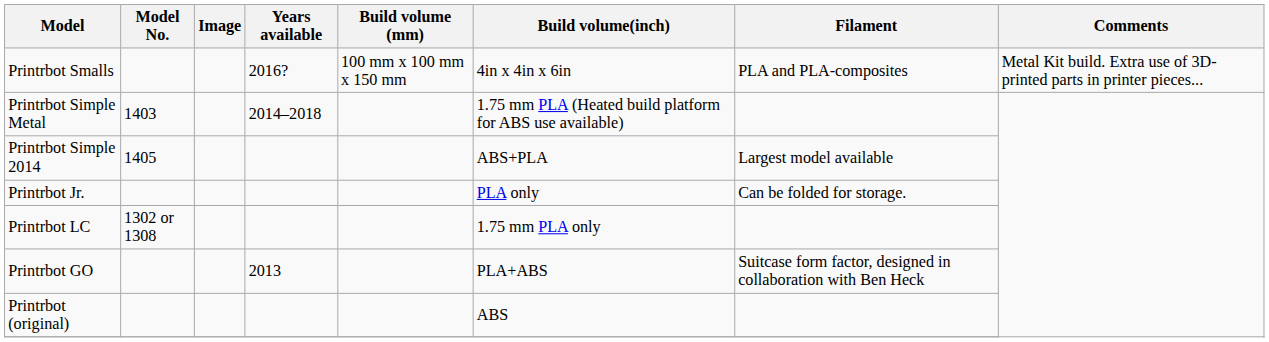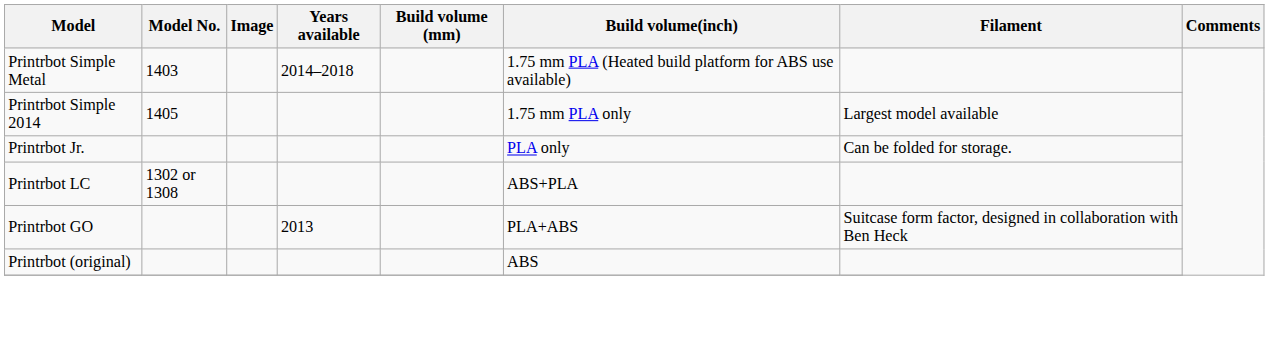- row: Printrbot Smalls | 2016? | 100 mm x 100 mm x 150 mm | 4in x 4in x 6in | PLA and PLA-composites | Metal Kit build. Extra use of 3D-printed parts in printer pieces...
Printrbot Simple 2014 | Build volume(inch): ABS+PLA -> 1.75 mm PLA only
Printrbot LC | Build volume(inch): 1.75 mm PLA only -> ABS+PLA
